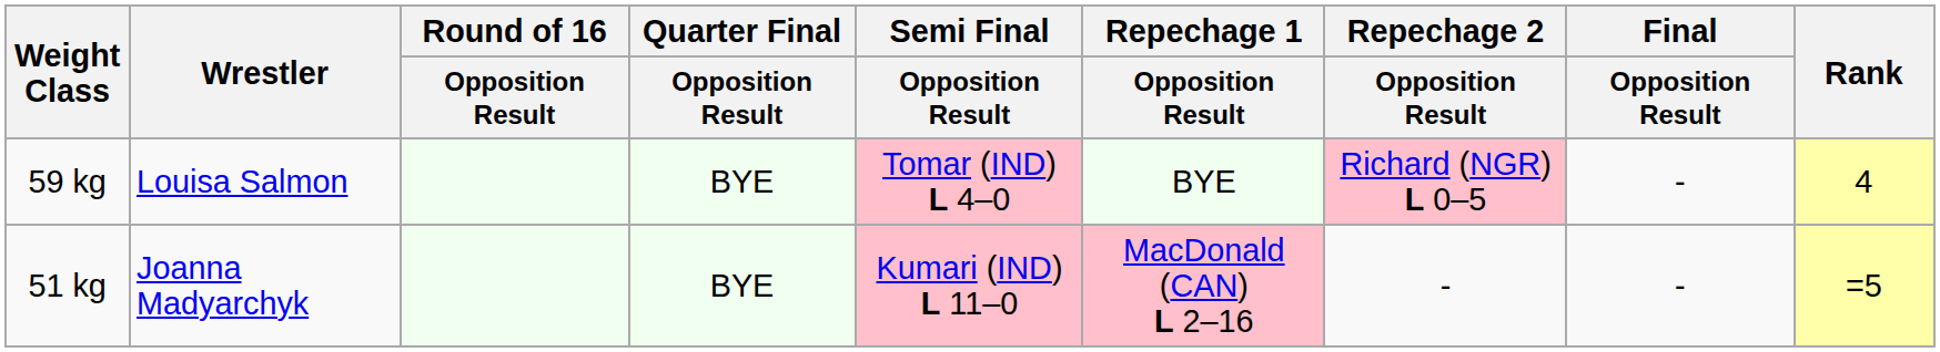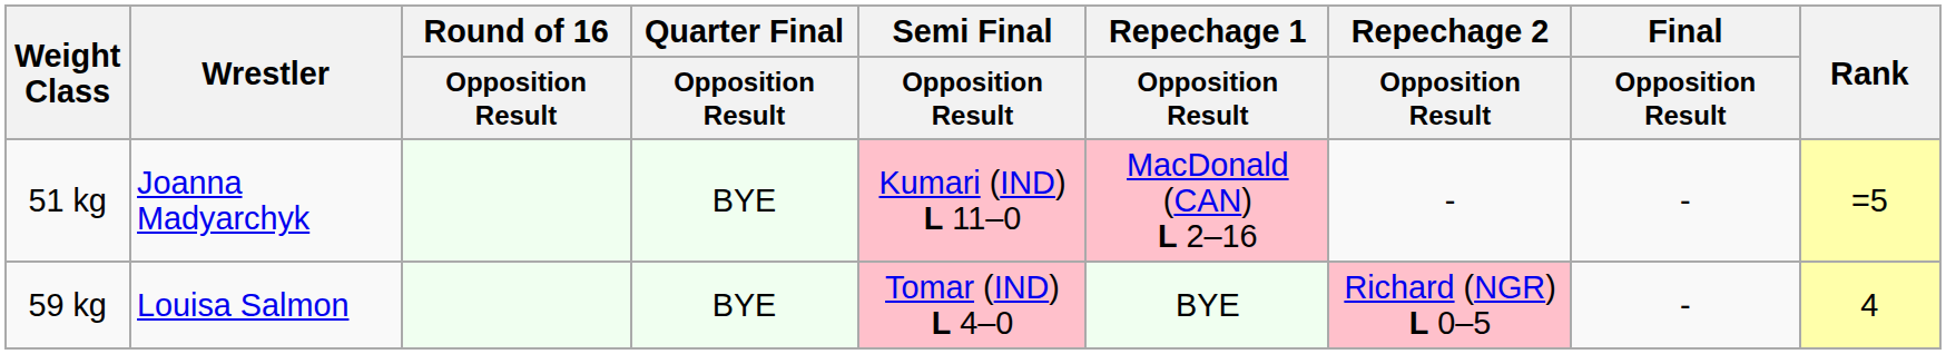rows swapped: 51 kg <-> 59 kg
